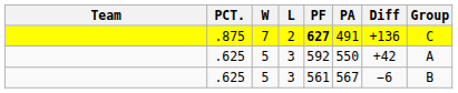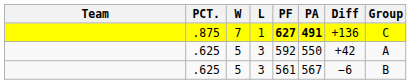.875 | L: 2 -> 1
.875 | PA: normal -> bold
